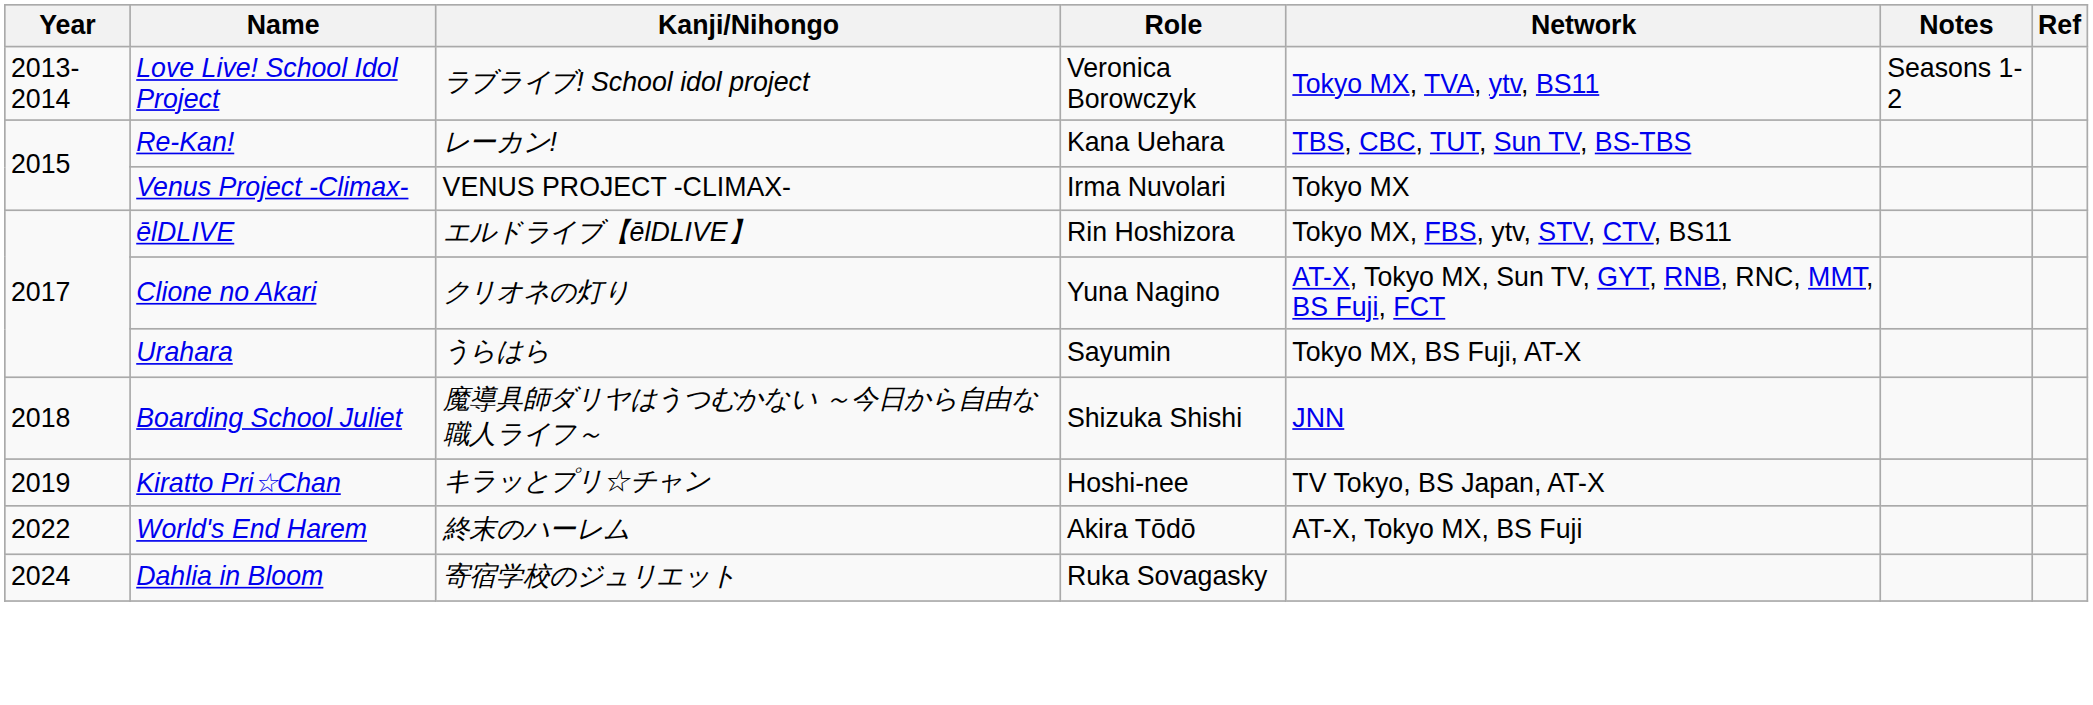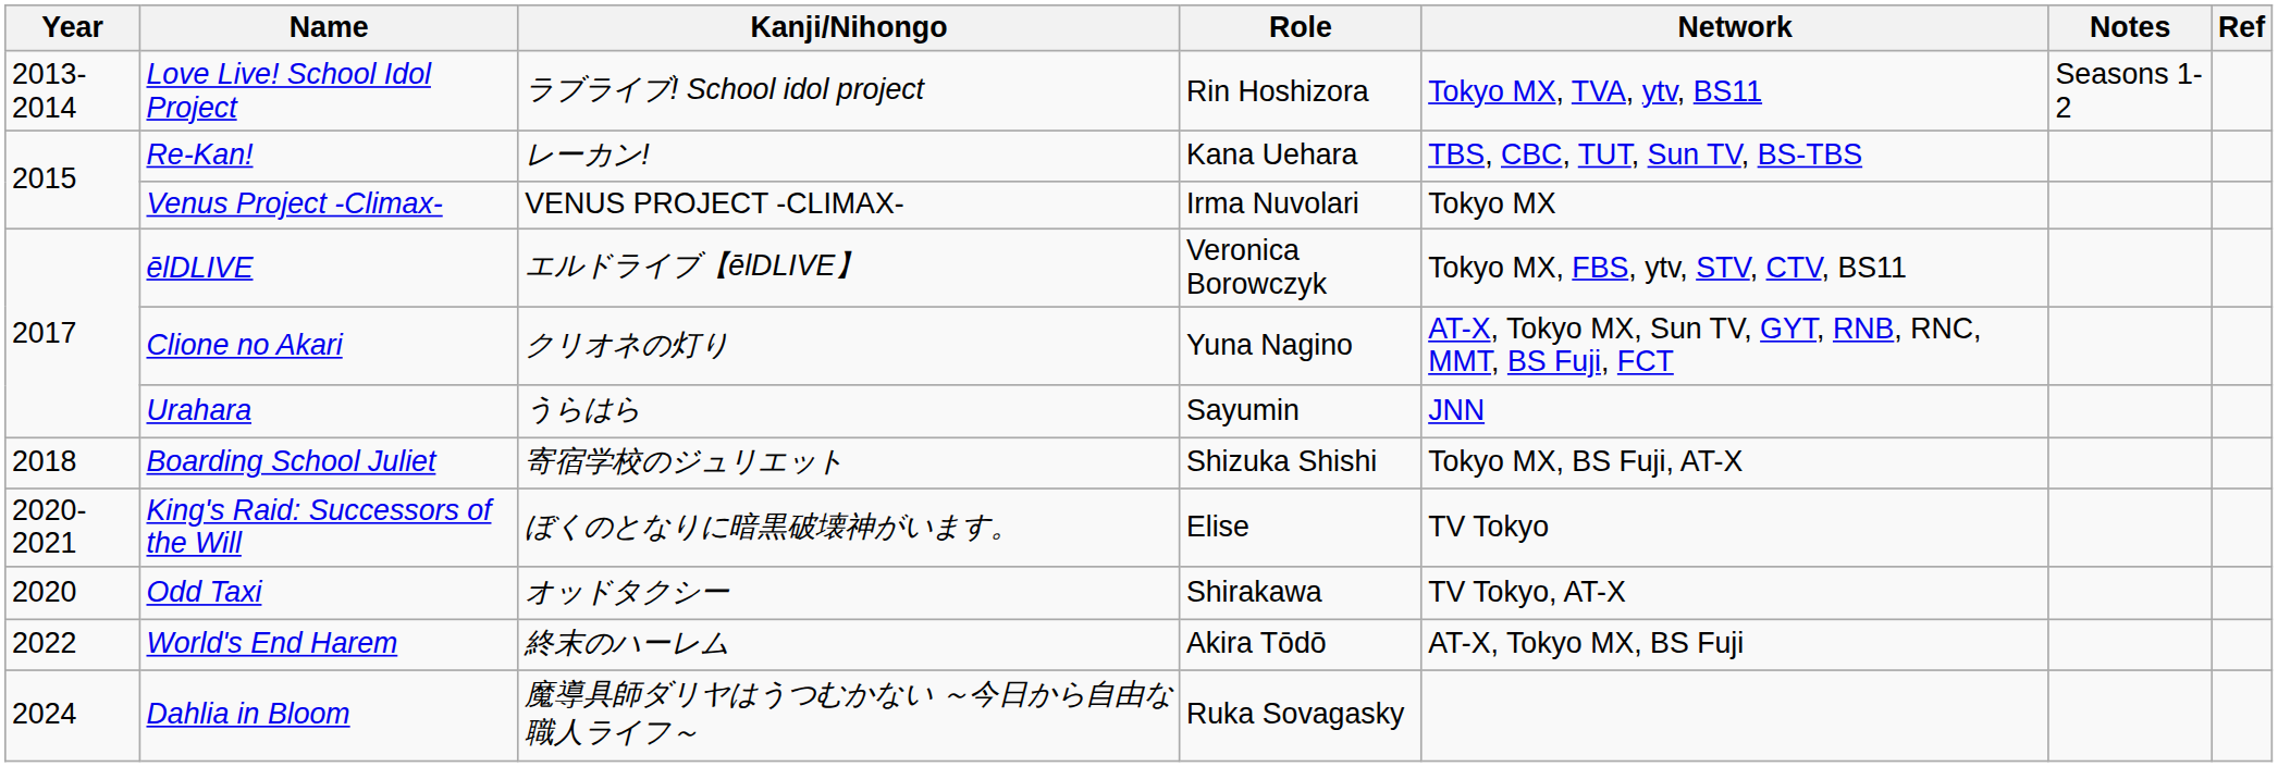Love Live! School Idol Project | Role: Veronica Borowczyk -> Rin Hoshizora
ēlDLIVE | Role: Rin Hoshizora -> Veronica Borowczyk
Urahara | Network: Tokyo MX, BS Fuji, AT-X -> JNN
Boarding School Juliet | Kanji/Nihongo: 魔導具師ダリヤはうつむかない ～今日から自由な職人ライフ～ -> 寄宿学校のジュリエット
Boarding School Juliet | Network: JNN -> Tokyo MX, BS Fuji, AT-X
- row: 2019 | Kiratto Pri☆Chan | キラッとプリ☆チャン | Hoshi-nee | TV Tokyo, BS Japan, AT-X
+ row: 2020-2021 | King's Raid: Successors of the Will | ぼくのとなりに暗黒破壊神がいます。 | Elise | TV Tokyo
+ row: 2020 | Odd Taxi | オッドタクシー | Shirakawa | TV Tokyo, AT-X
Dahlia in Bloom | Kanji/Nihongo: 寄宿学校のジュリエット -> 魔導具師ダリヤはうつむかない ～今日から自由な職人ライフ～
